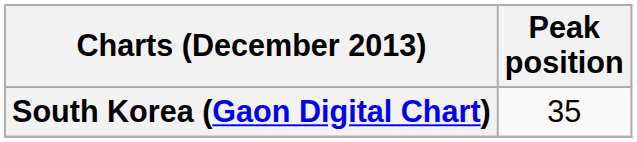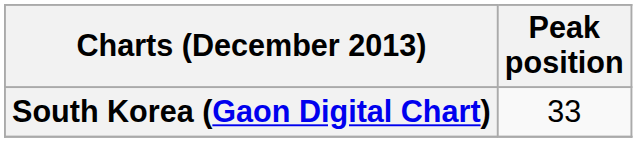South Korea (Gaon Digital Chart) | Peak position: 35 -> 33
